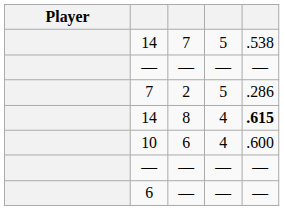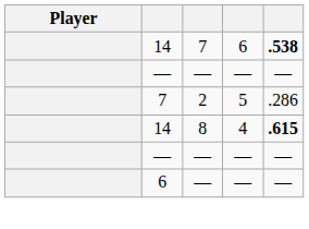14 / 7 | column 4: 5 -> 6
14 / 7 | column 5: normal -> bold
- row: 10 | 6 | 4 | .600
